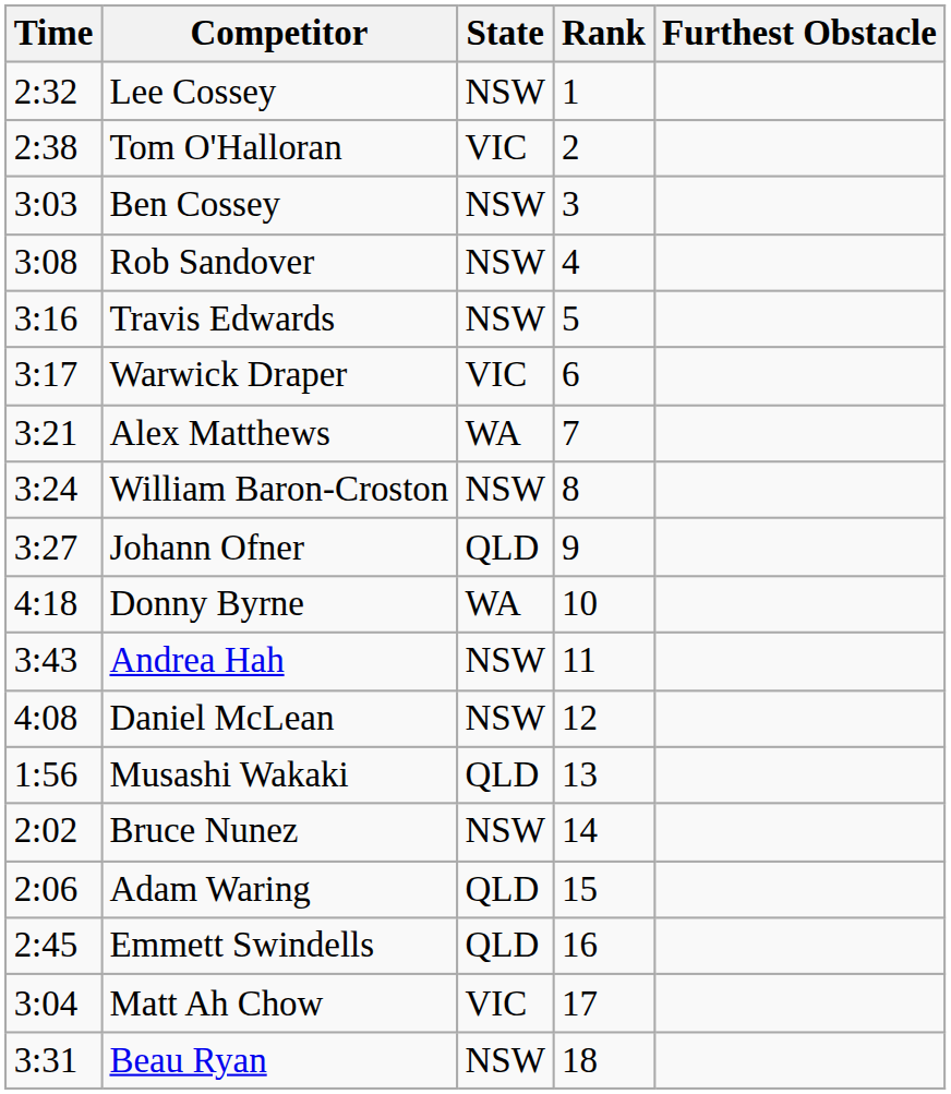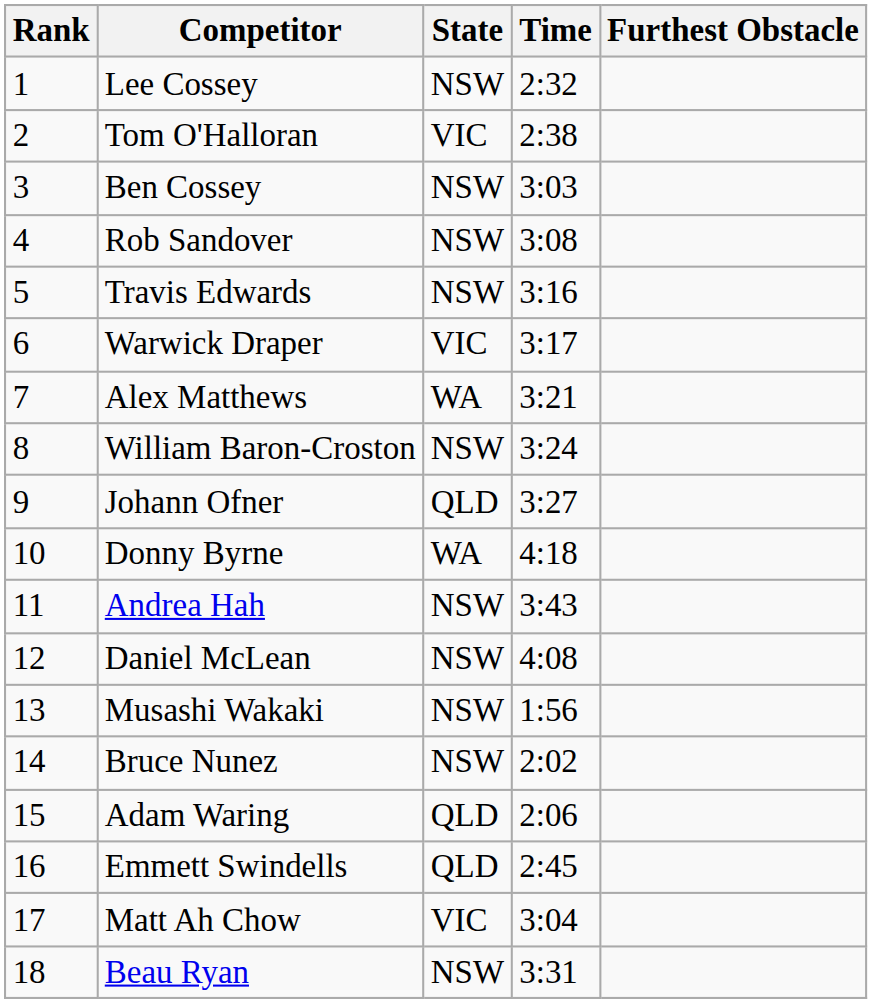columns swapped: Rank <-> Time
Musashi Wakaki | State: QLD -> NSW
